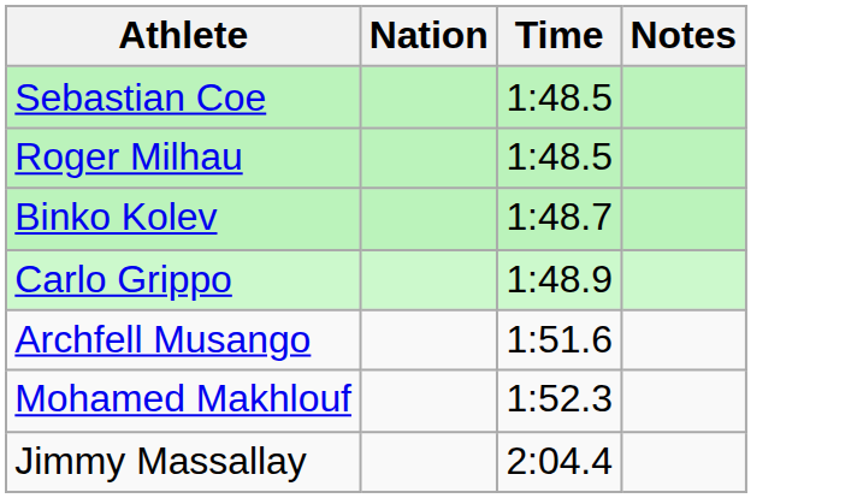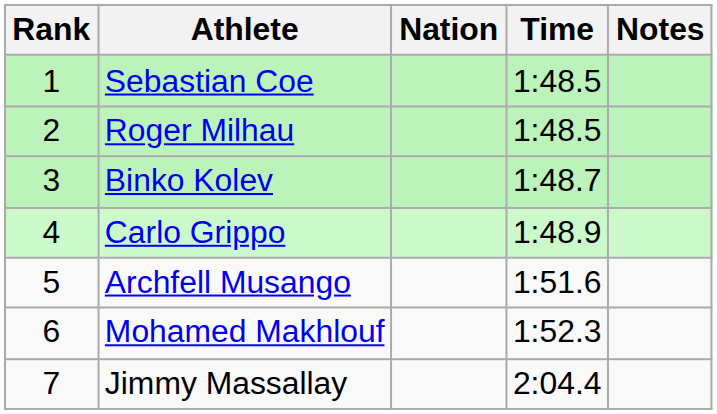+ column: Rank | 1 | 2 | 3 | 4 | 5 | 6 | 7
